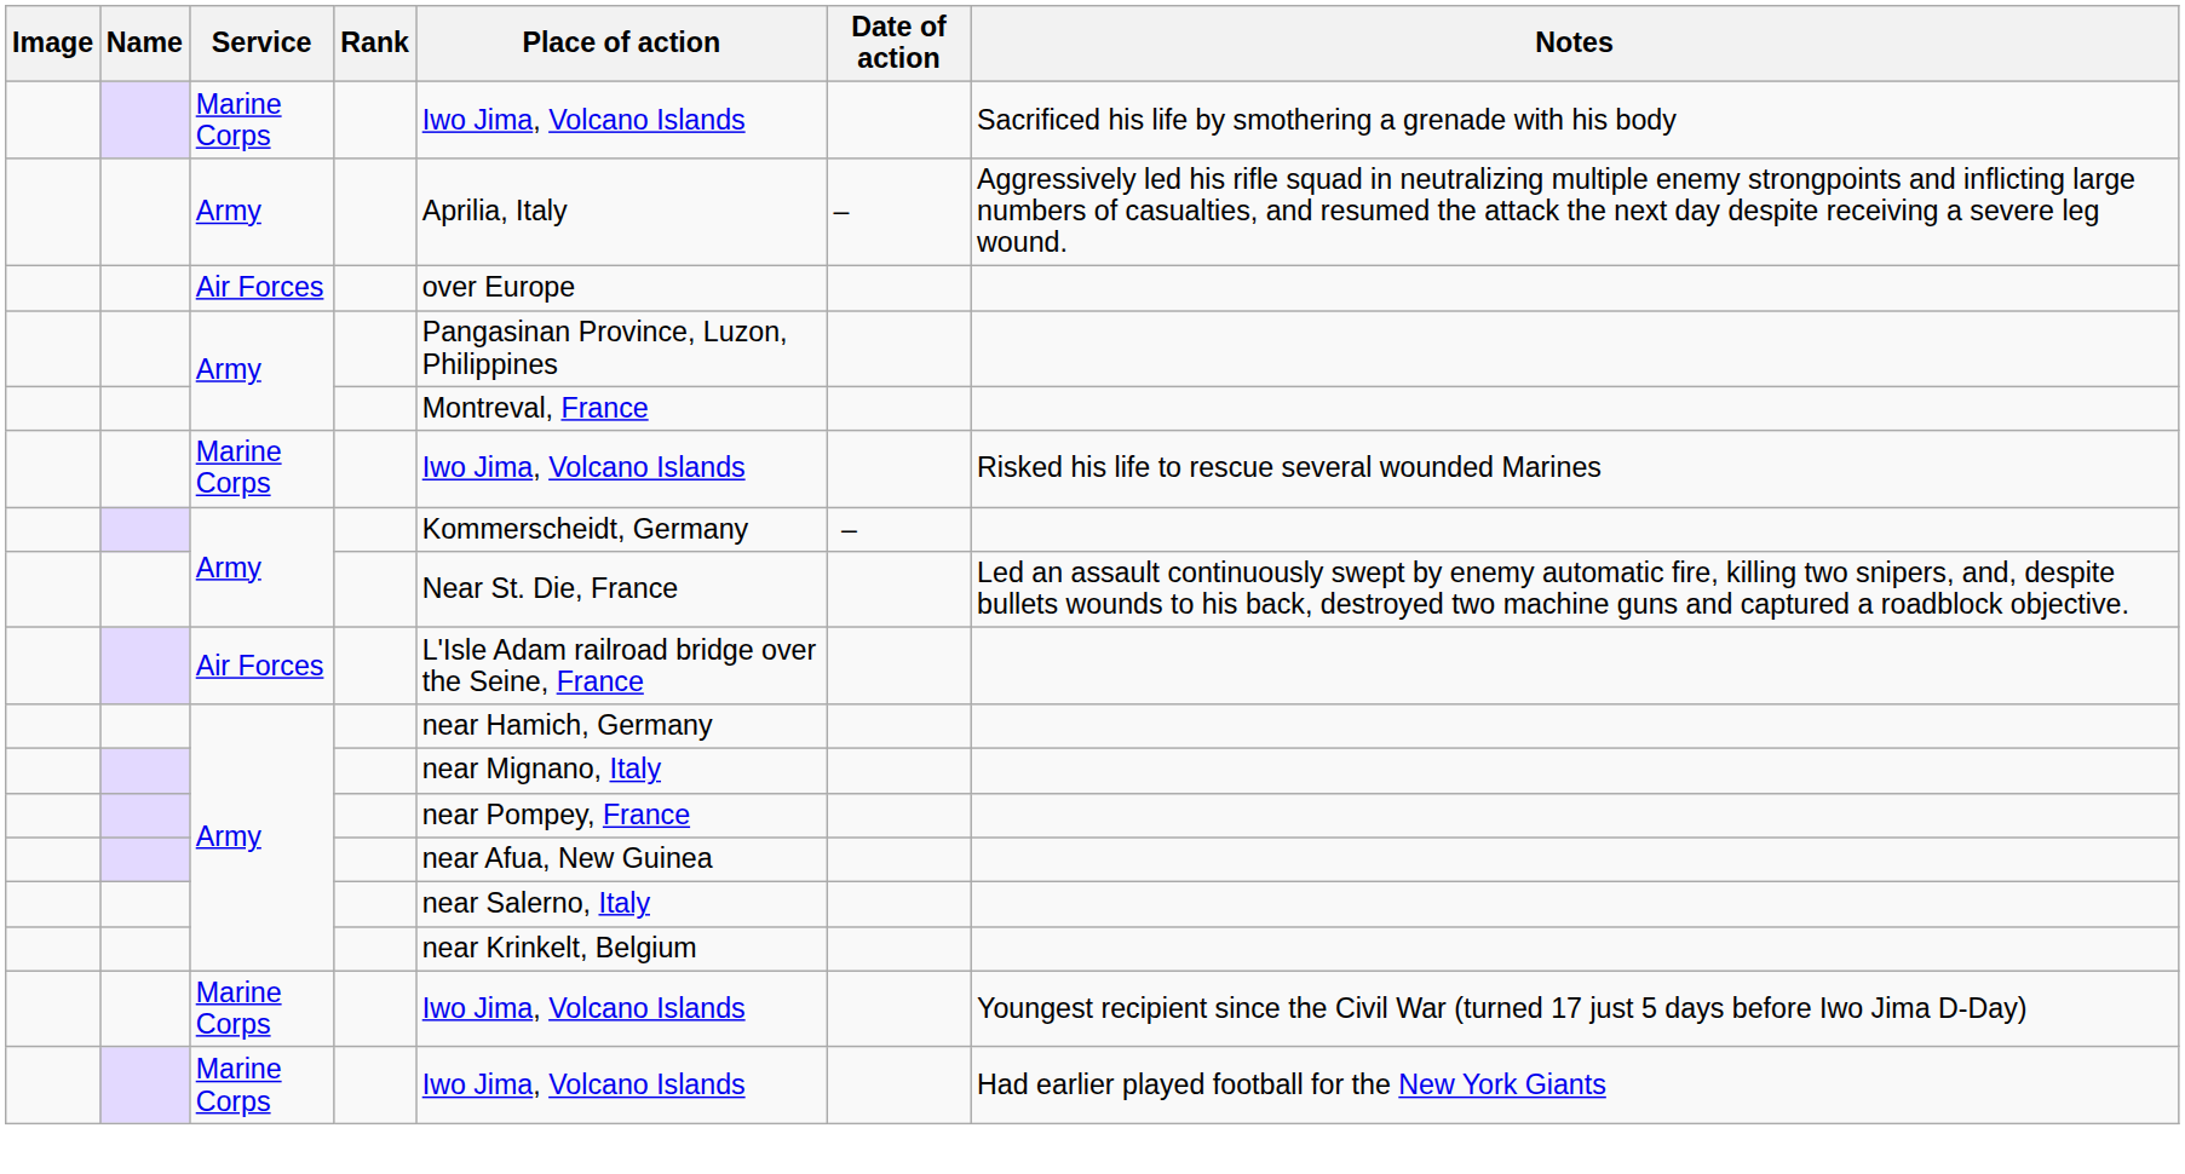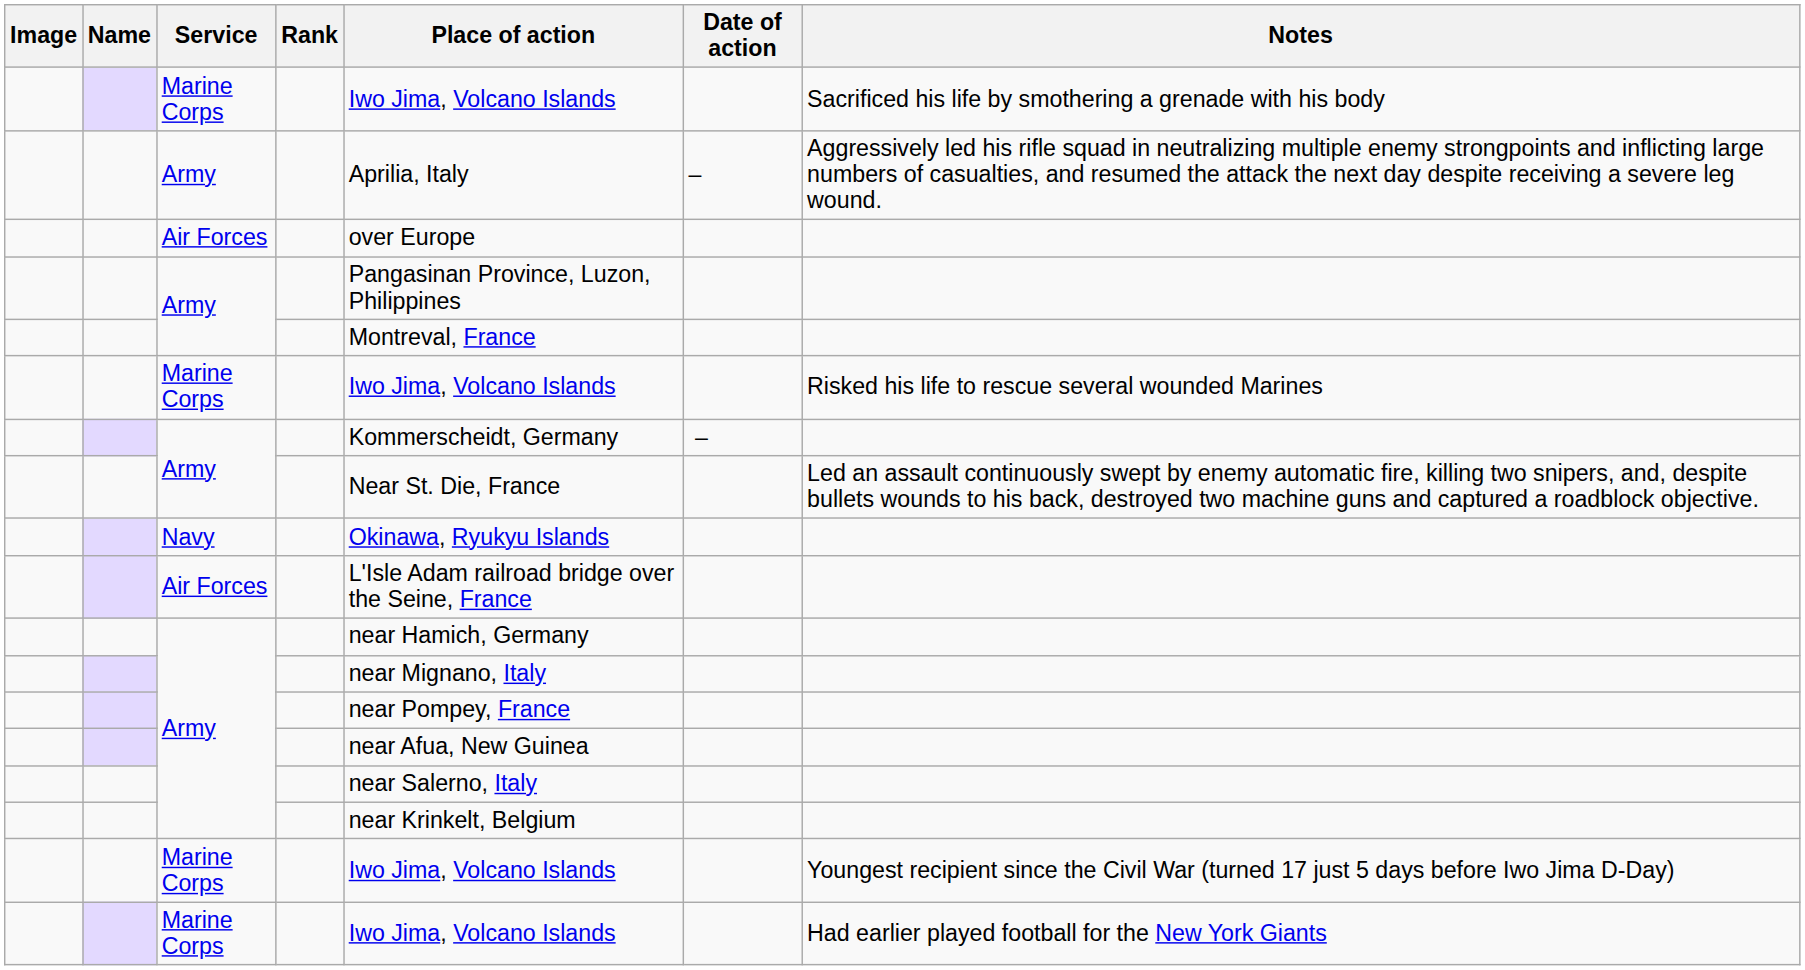+ row: Navy | Okinawa, Ryukyu Islands
